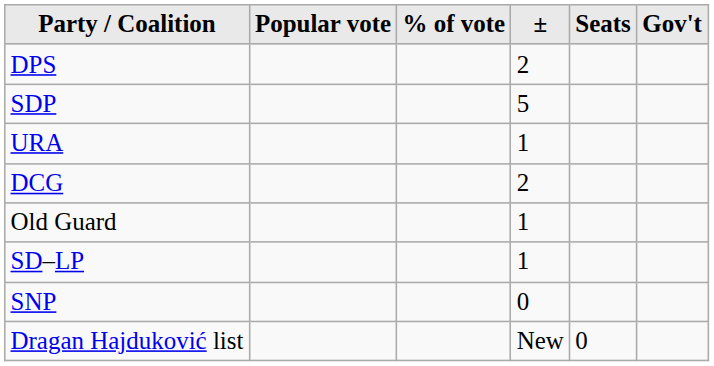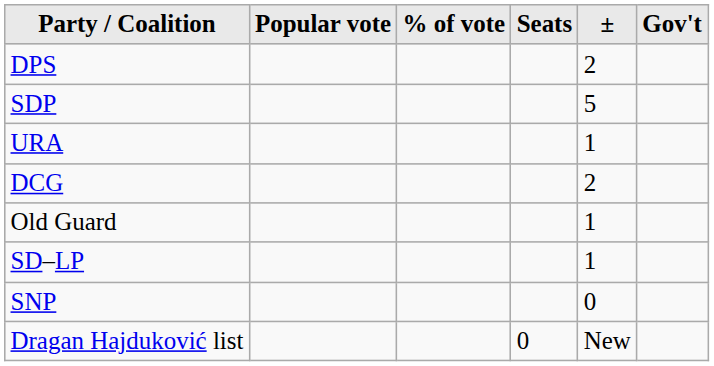columns swapped: Seats <-> ±
